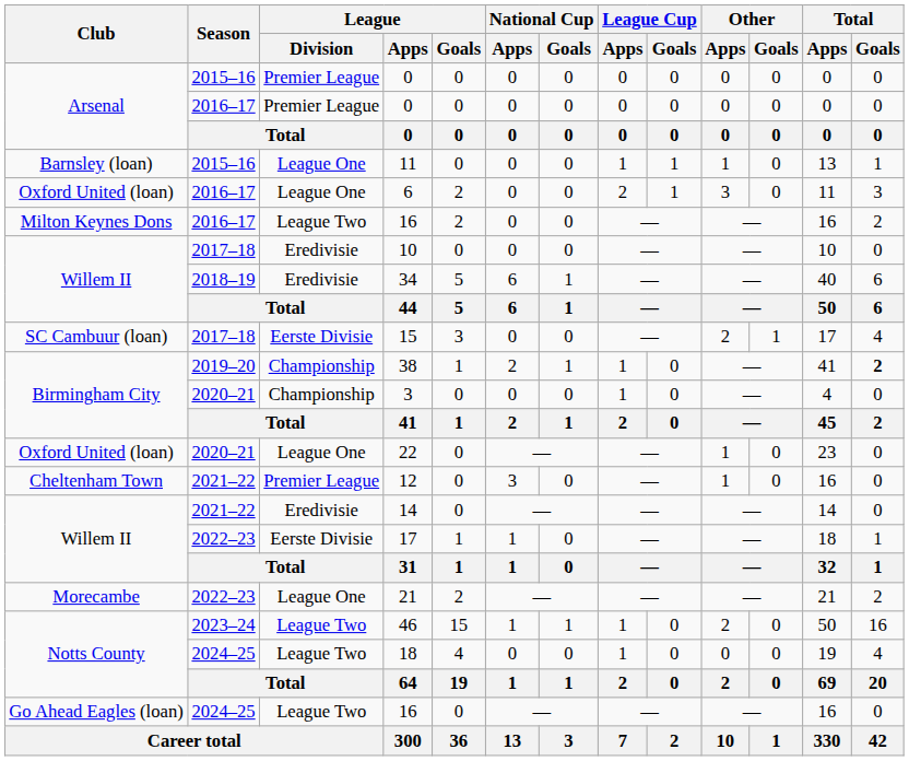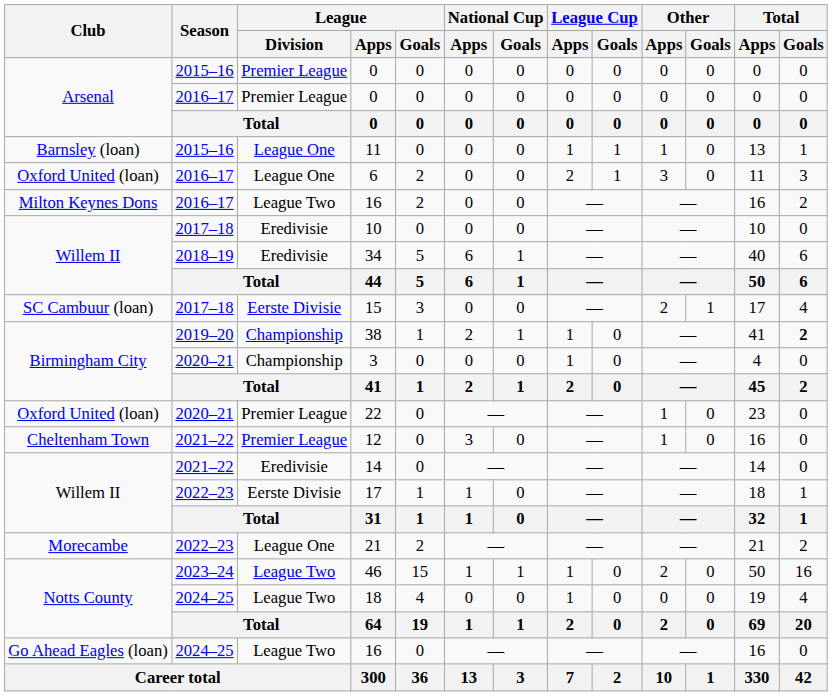22 | League / Division: League One -> Premier League
